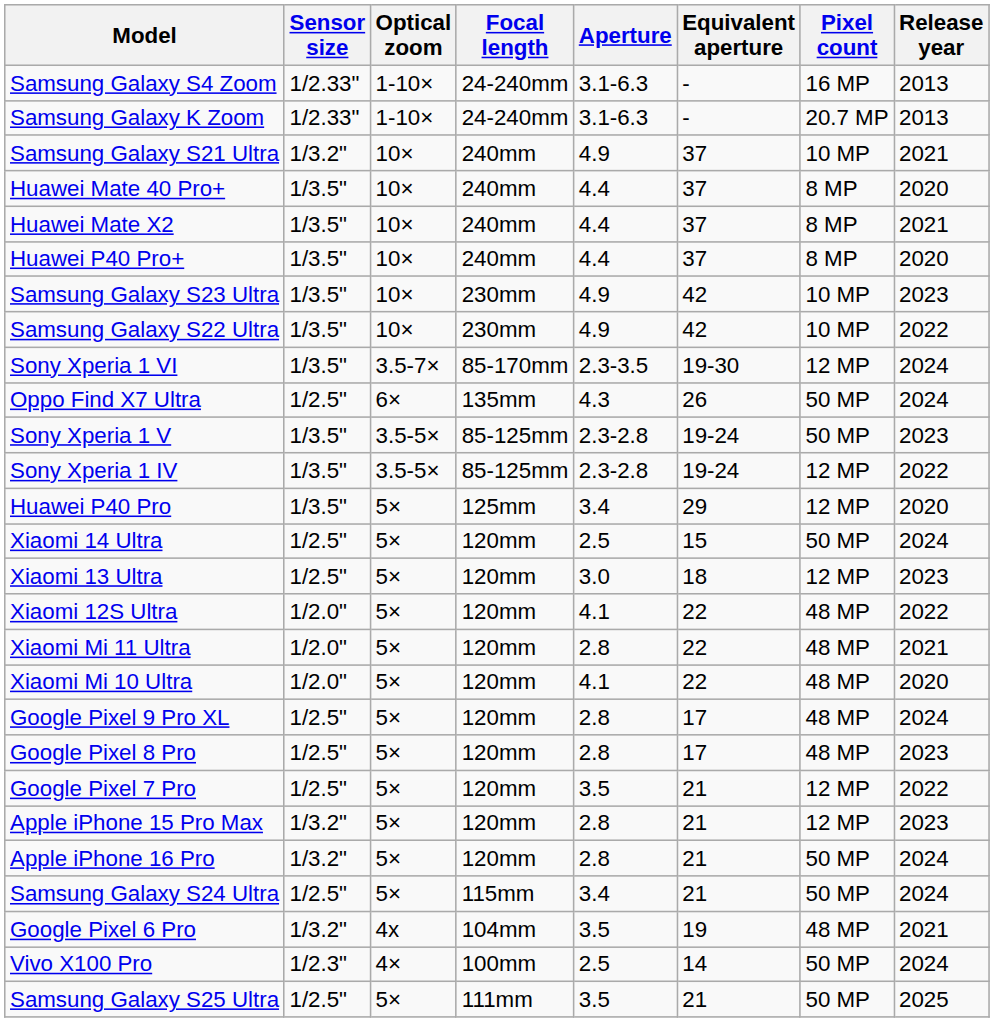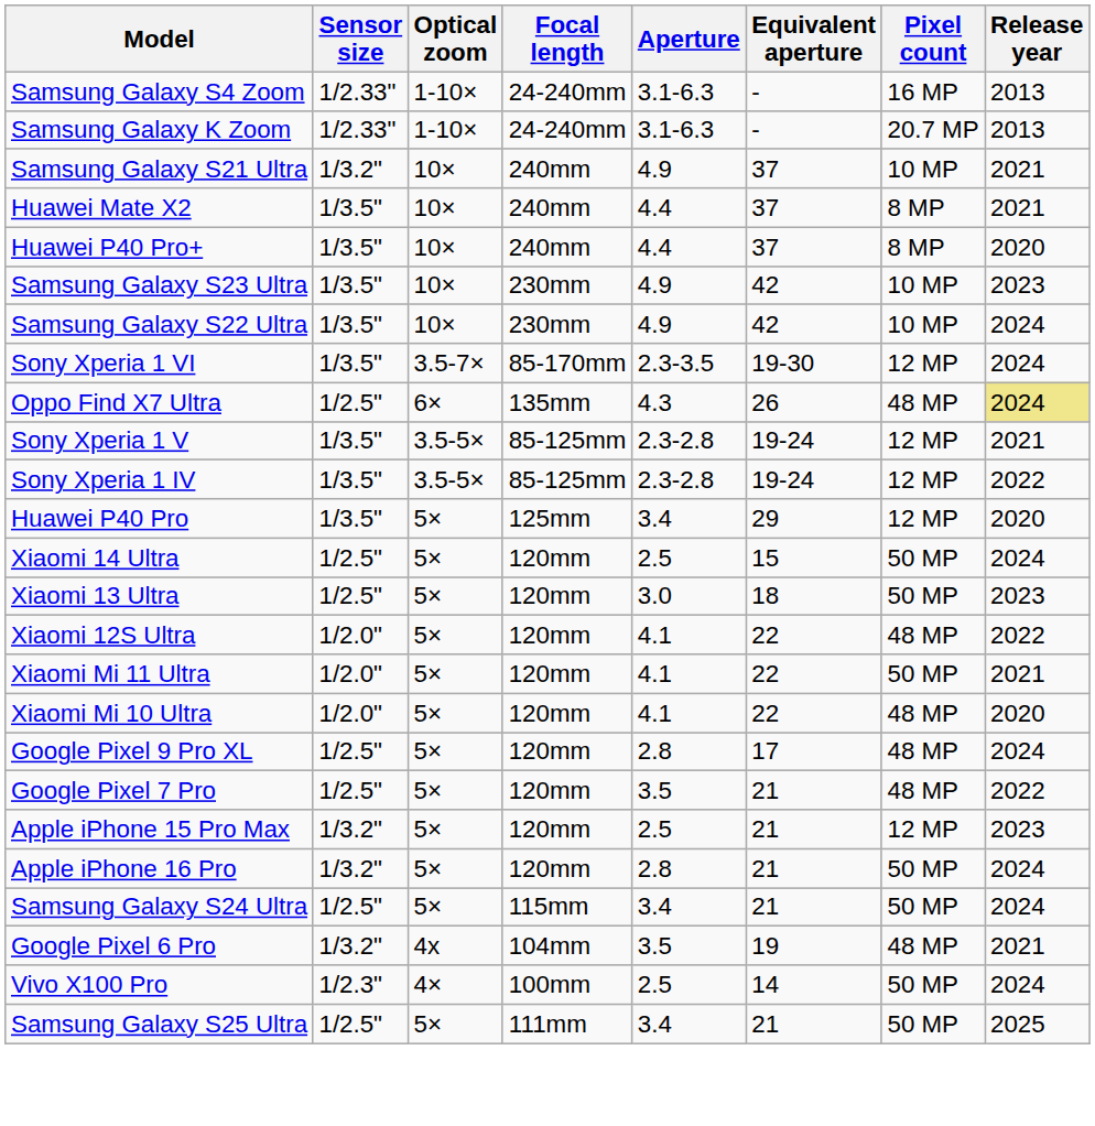- row: Huawei Mate 40 Pro+ | 1/3.5" | 10× | 240mm | 4.4 | 37 | 8 MP | 2020
Samsung Galaxy S22 Ultra | Release year: 2022 -> 2024
Oppo Find X7 Ultra | Pixel count: 50 MP -> 48 MP
Oppo Find X7 Ultra | Release year: no background -> khaki background
Sony Xperia 1 V | Pixel count: 50 MP -> 12 MP
Sony Xperia 1 V | Release year: 2023 -> 2021
Xiaomi 13 Ultra | Pixel count: 12 MP -> 50 MP
Xiaomi Mi 11 Ultra | Aperture: 2.8 -> 4.1
Xiaomi Mi 11 Ultra | Pixel count: 48 MP -> 50 MP
- row: Google Pixel 8 Pro | 1/2.5" | 5× | 120mm | 2.8 | 17 | 48 MP | 2023
Google Pixel 7 Pro | Pixel count: 12 MP -> 48 MP
Apple iPhone 15 Pro Max | Aperture: 2.8 -> 2.5
Samsung Galaxy S25 Ultra | Aperture: 3.5 -> 3.4
